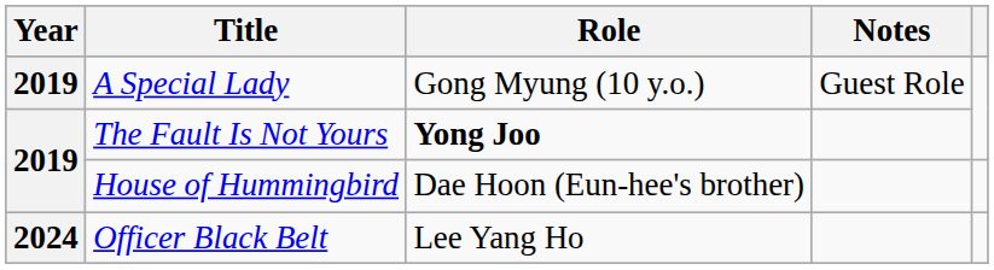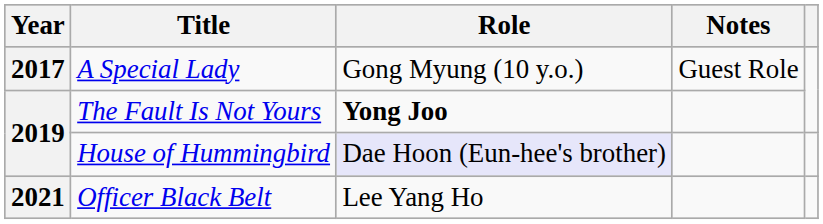A Special Lady | Year: 2019 -> 2017
House of Hummingbird | Role: no background -> lavender background
Officer Black Belt | Year: 2024 -> 2021
